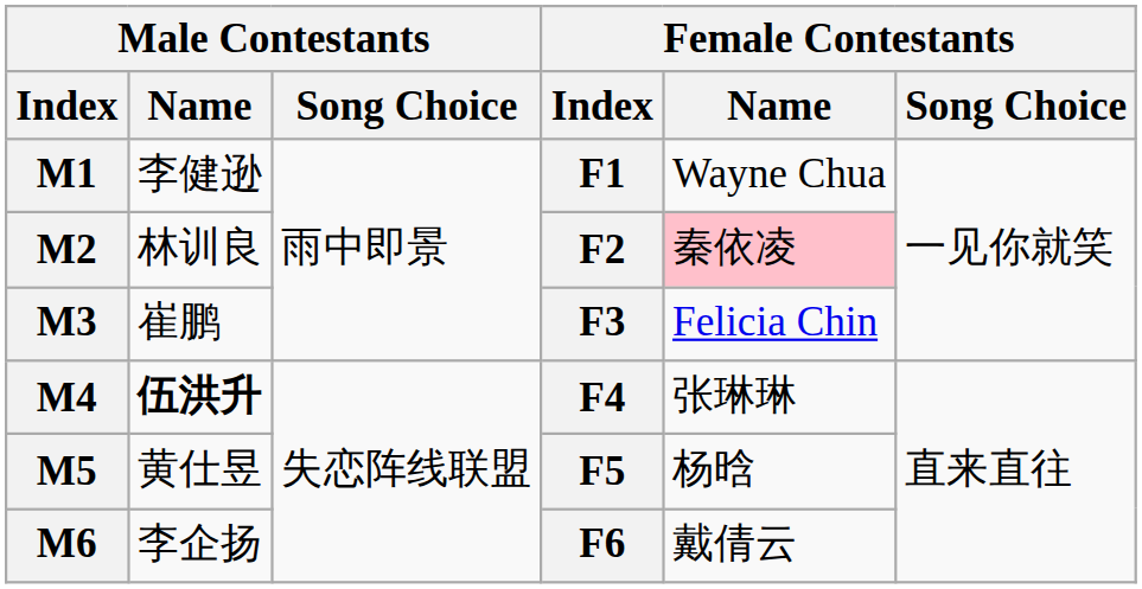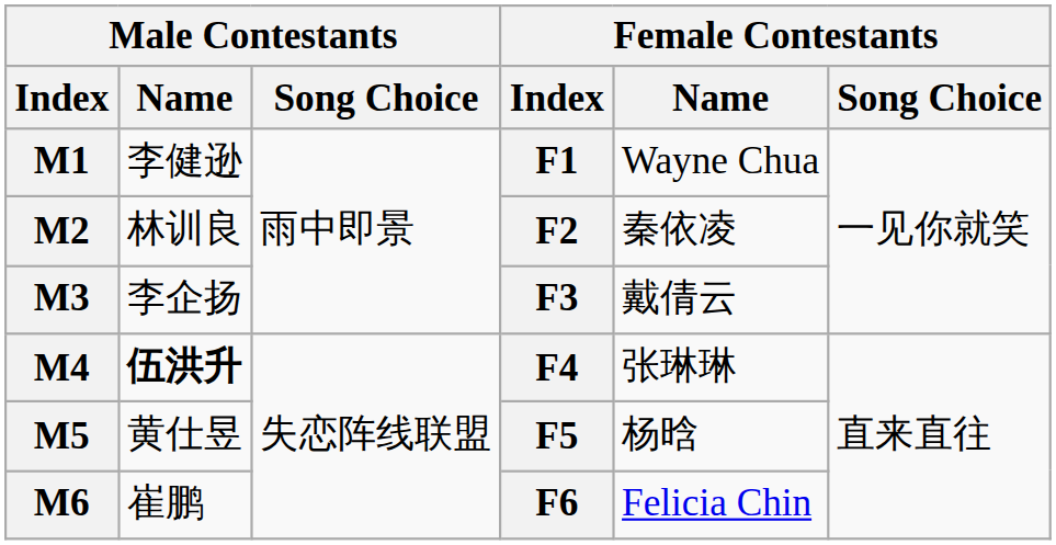M2 | Female Contestants / Name: pink background -> no background
M3 | Male Contestants / Name: 崔鹏 -> 李企扬
M3 | Female Contestants / Name: Felicia Chin -> 戴倩云
M6 | Male Contestants / Name: 李企扬 -> 崔鹏
M6 | Female Contestants / Name: 戴倩云 -> Felicia Chin
